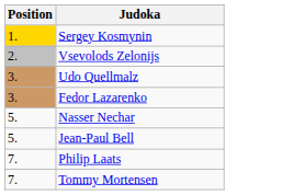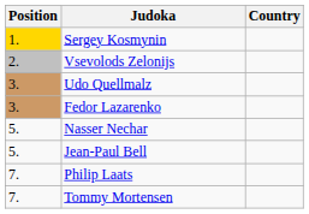+ column: Country
